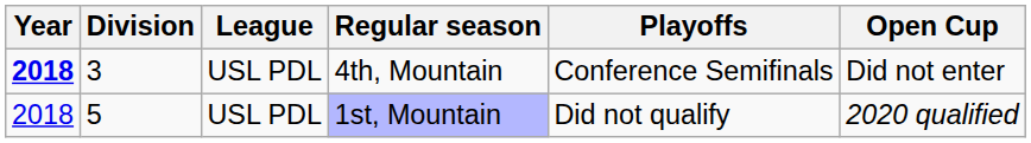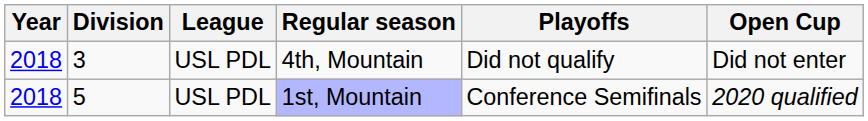4th, Mountain | Year: bold -> normal
4th, Mountain | Playoffs: Conference Semifinals -> Did not qualify
1st, Mountain | Playoffs: Did not qualify -> Conference Semifinals
